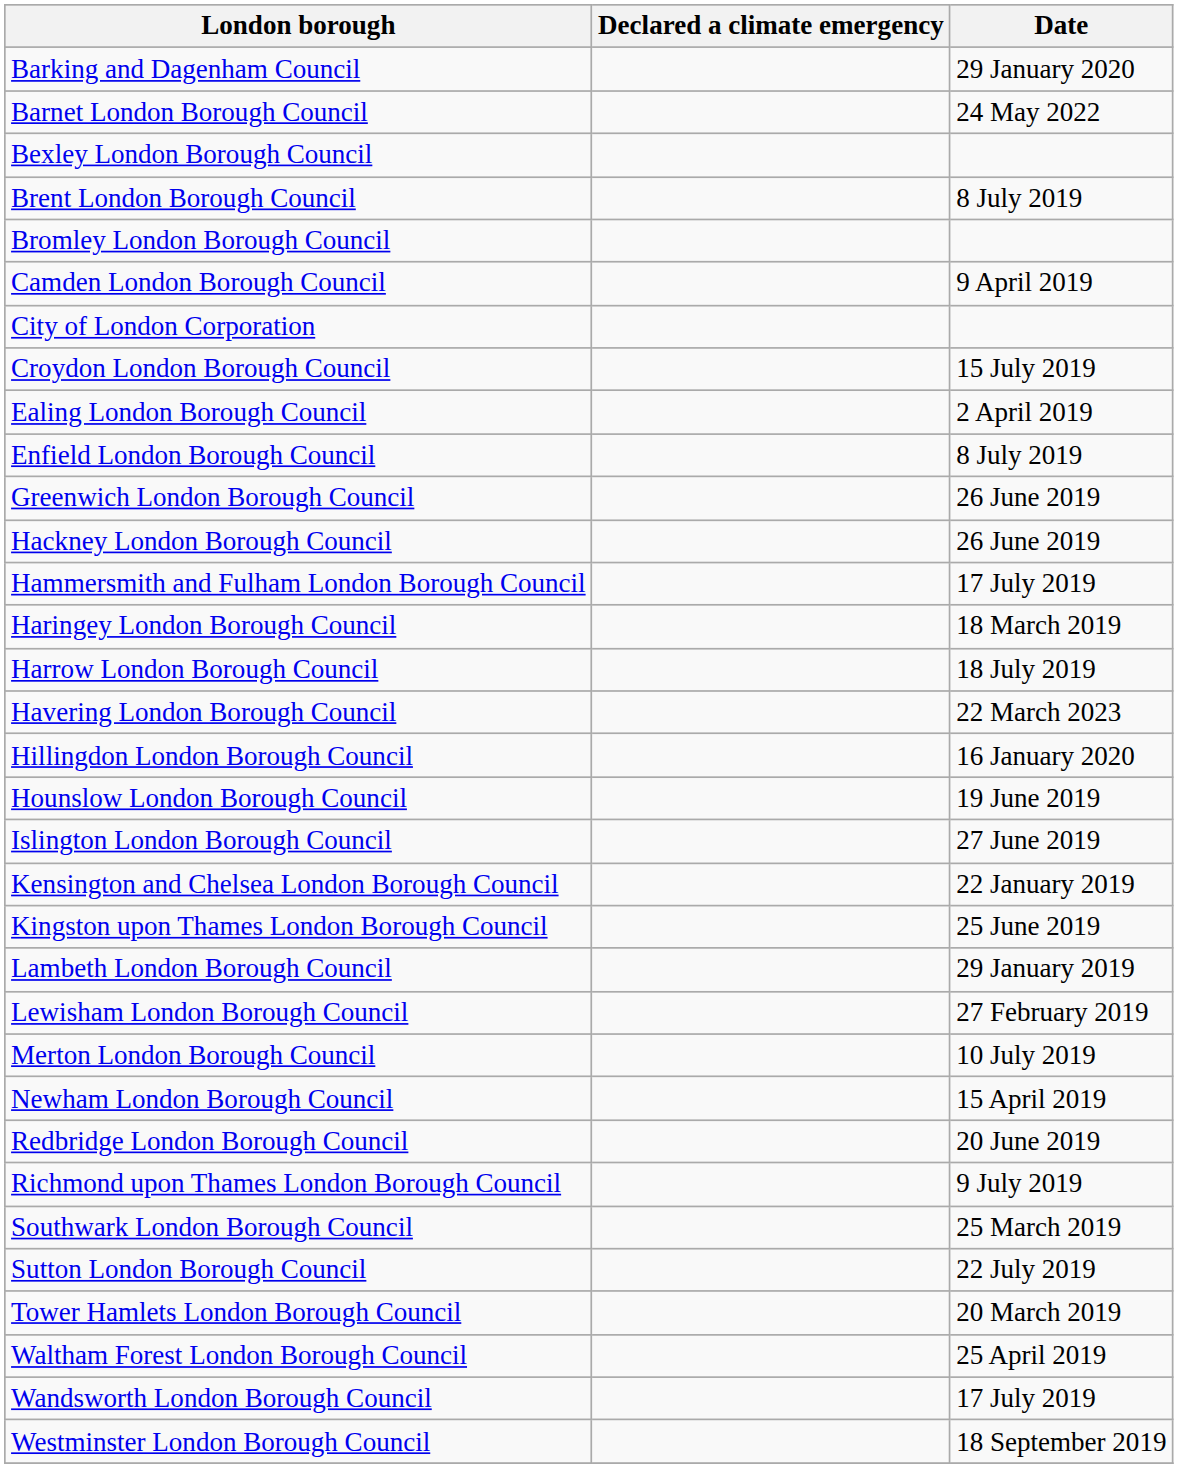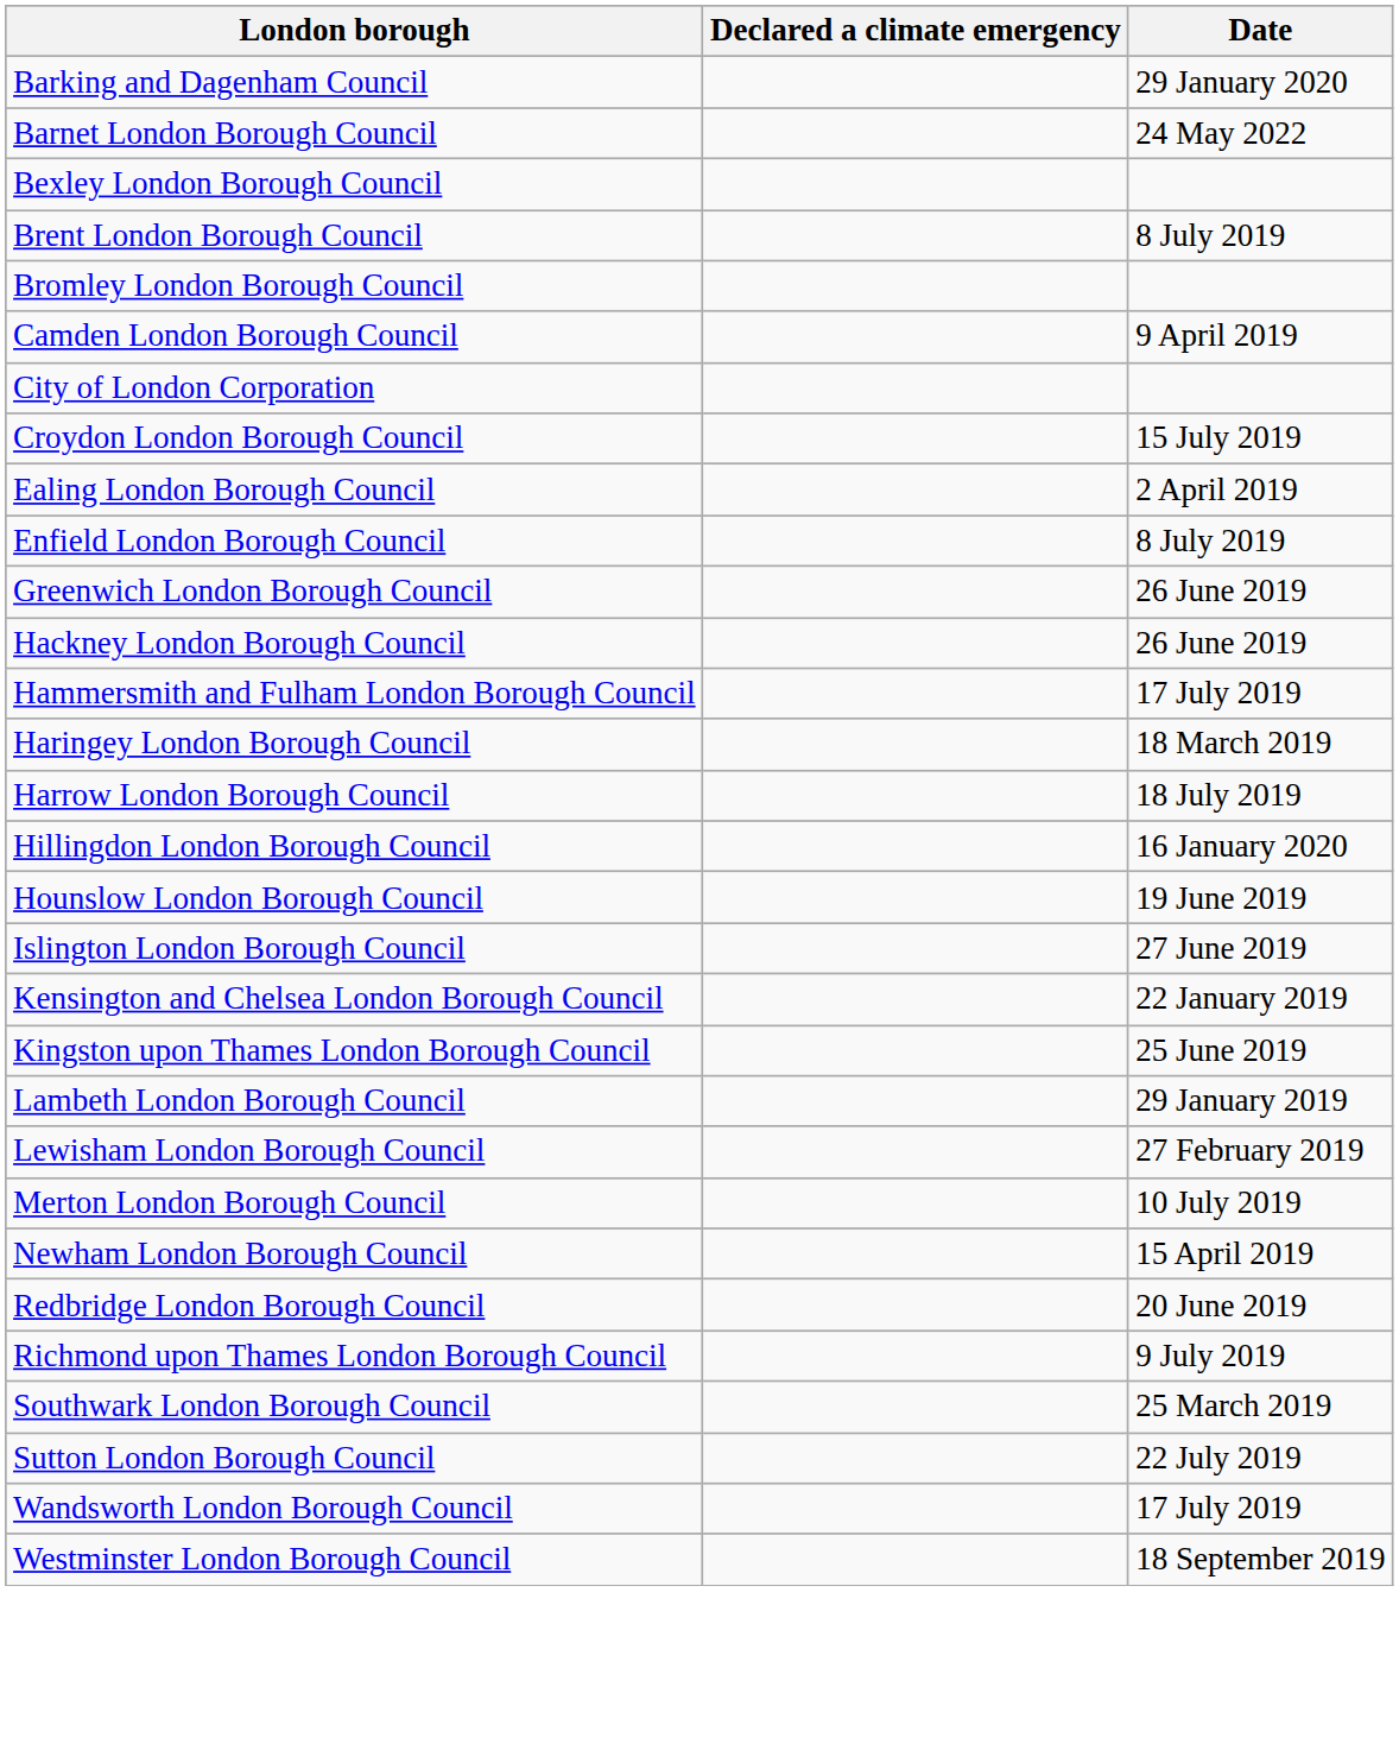- row: Havering London Borough Council | 22 March 2023
- row: Tower Hamlets London Borough Council | 20 March 2019
- row: Waltham Forest London Borough Council | 25 April 2019
